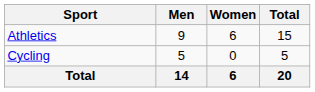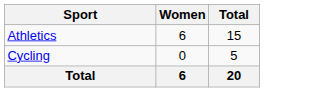- column: Men | 9 | 5 | 14
